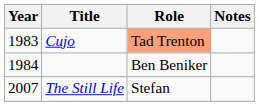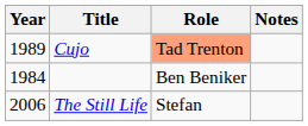Cujo | Year: 1983 -> 1989
The Still Life | Year: 2007 -> 2006
